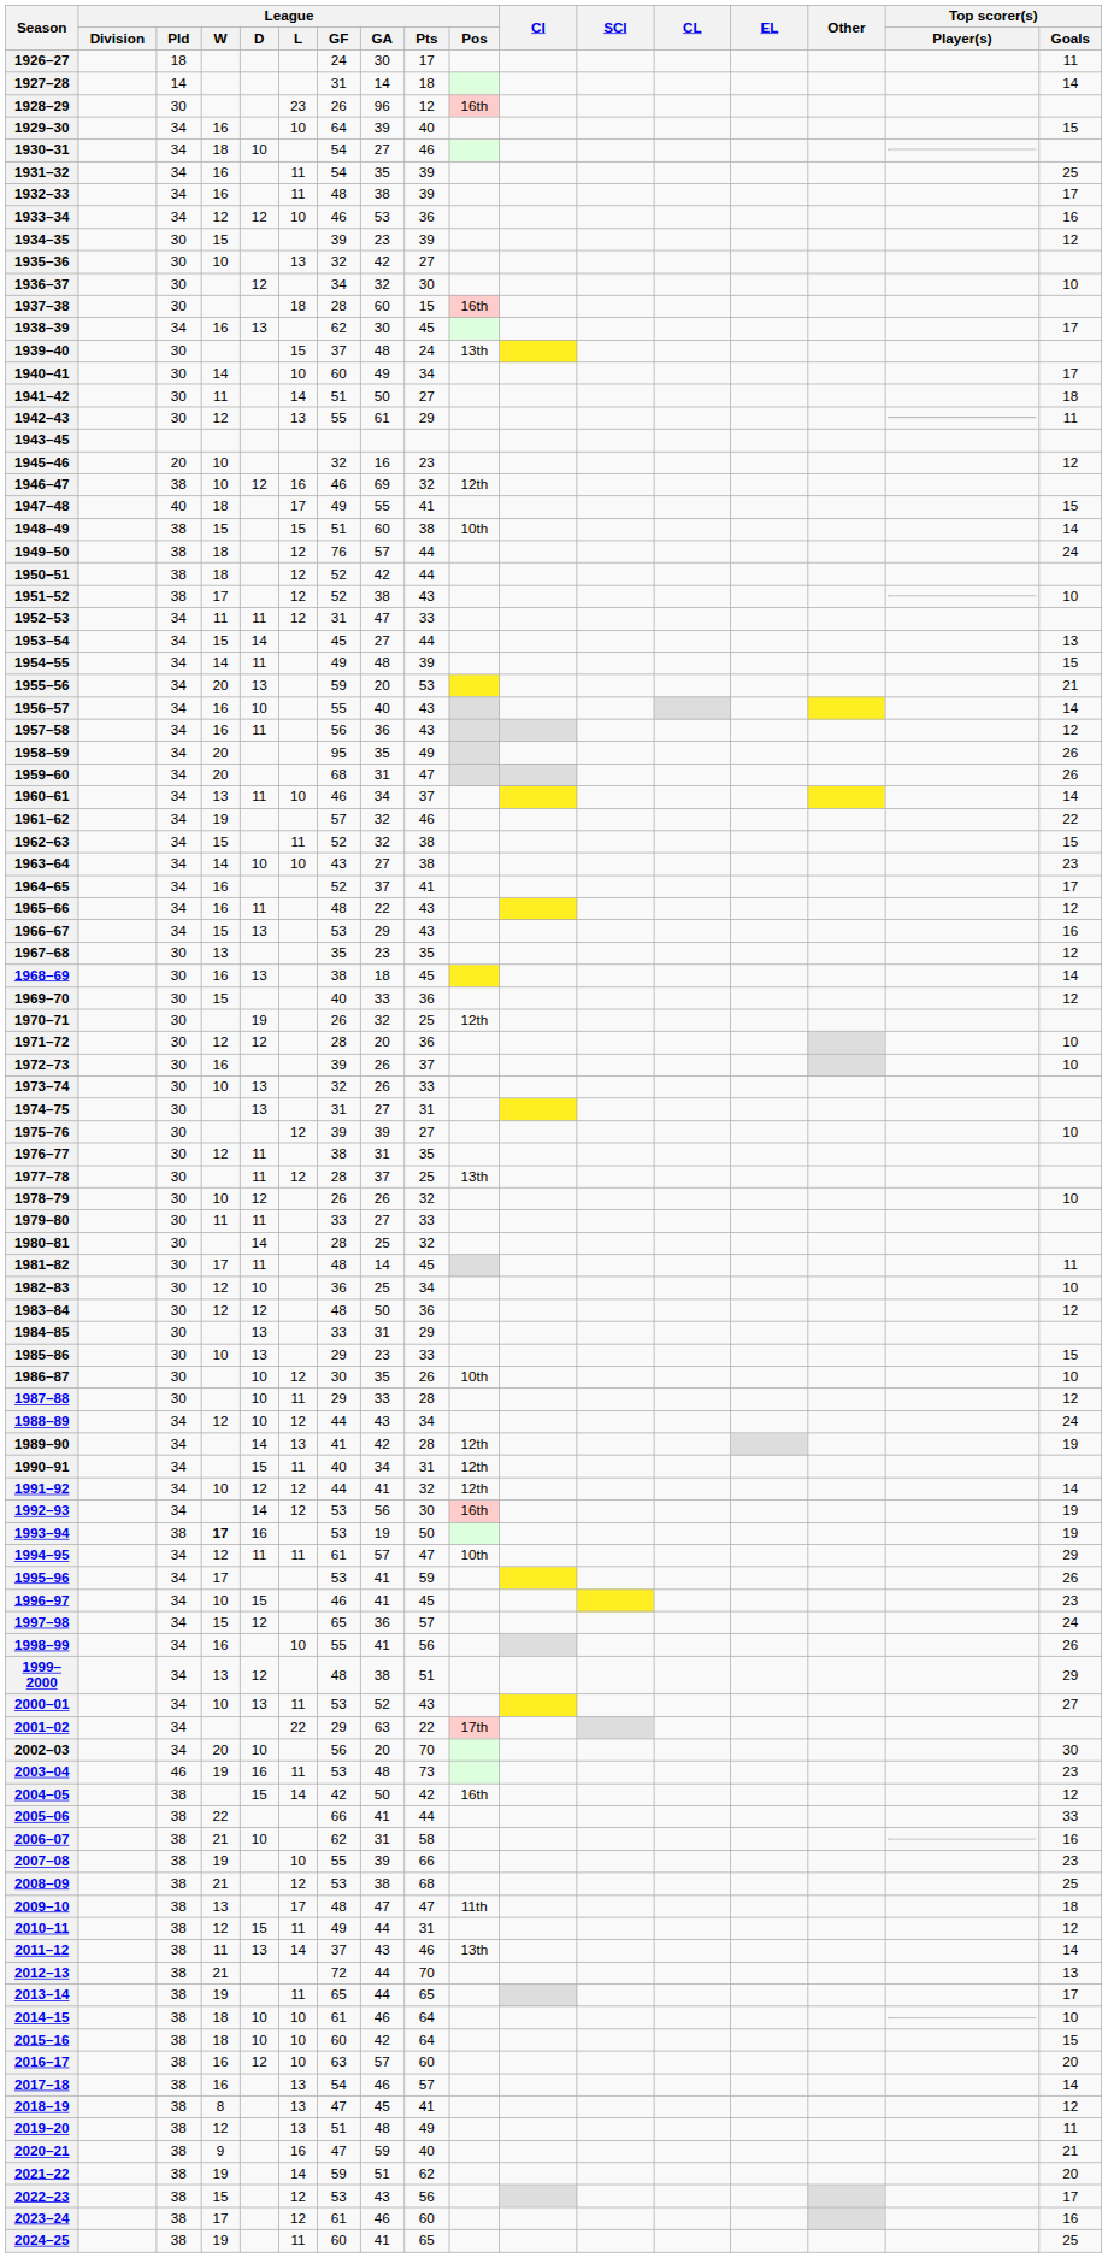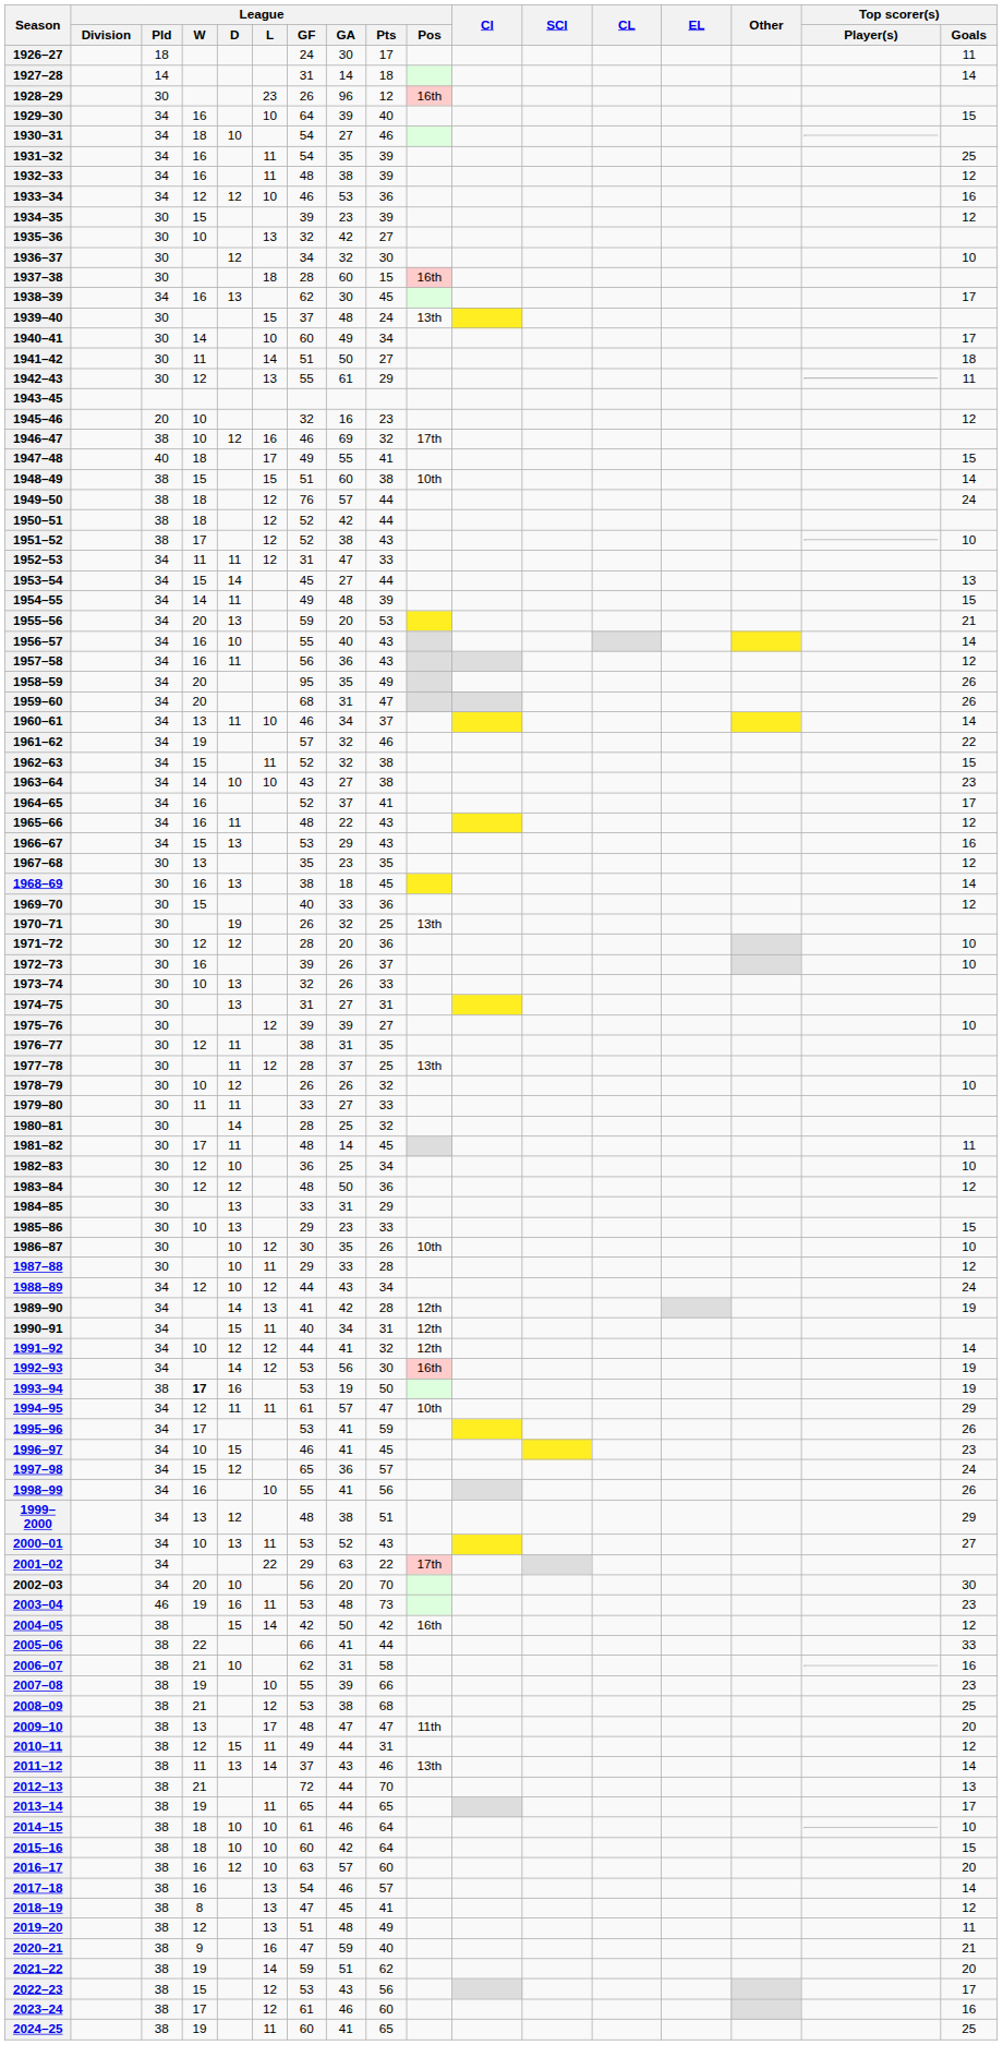1932–33 | Top scorer(s) / Goals: 17 -> 12
1946–47 | League / Pos: 12th -> 17th
1970–71 | League / Pos: 12th -> 13th
2009–10 | Top scorer(s) / Goals: 18 -> 20
